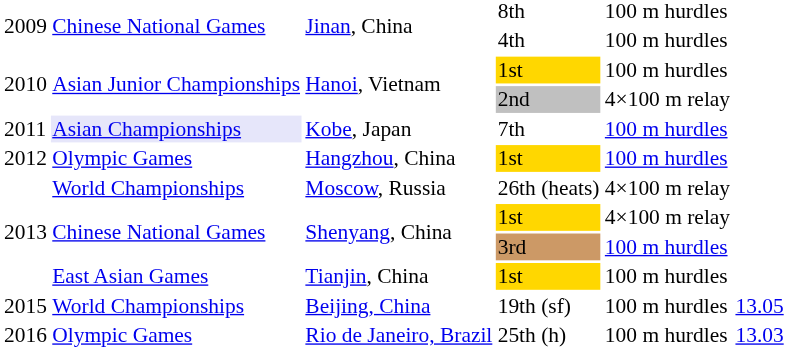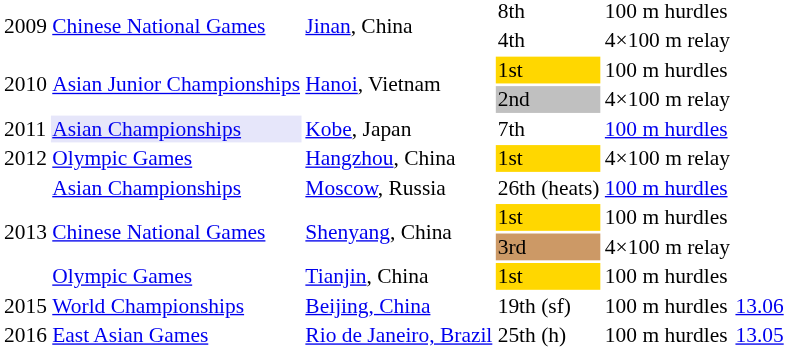Jinan, China / 4th | column 5: 100 m hurdles -> 4×100 m relay
Hangzhou, China | column 5: 100 m hurdles -> 4×100 m relay
Moscow, Russia | column 2: World Championships -> Asian Championships
Moscow, Russia | column 5: 4×100 m relay -> 100 m hurdles
Shenyang, China / 1st | column 5: 4×100 m relay -> 100 m hurdles
Shenyang, China / 3rd | column 5: 100 m hurdles -> 4×100 m relay
Tianjin, China | column 2: East Asian Games -> Olympic Games
Beijing, China | column 6: 13.05 -> 13.06
Rio de Janeiro, Brazil | column 2: Olympic Games -> East Asian Games
Rio de Janeiro, Brazil | column 6: 13.03 -> 13.05
